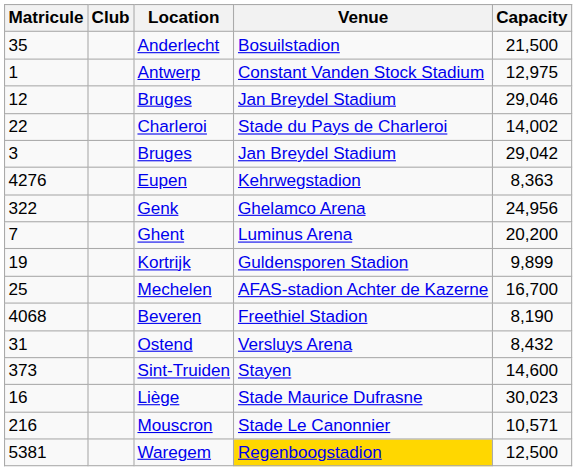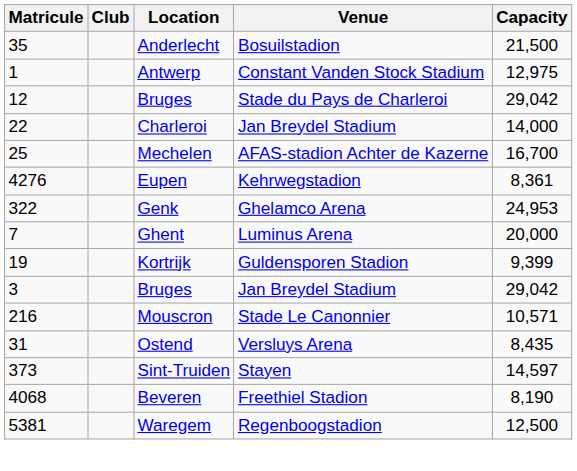12 / Bruges | Venue: Jan Breydel Stadium -> Stade du Pays de Charleroi
12 / Bruges | Capacity: 29,046 -> 29,042
Charleroi | Venue: Stade du Pays de Charleroi -> Jan Breydel Stadium
Charleroi | Capacity: 14,002 -> 14,000
rows swapped: 3 / Bruges <-> Mechelen
Eupen | Capacity: 8,363 -> 8,361
Genk | Capacity: 24,956 -> 24,953
Ghent | Capacity: 20,200 -> 20,000
Kortrijk | Capacity: 9,899 -> 9,399
rows swapped: Mouscron <-> Beveren
Ostend | Capacity: 8,432 -> 8,435
Sint-Truiden | Capacity: 14,600 -> 14,597
- row: 16 | Liège | Stade Maurice Dufrasne | 30,023
Waregem | Venue: gold background -> no background
